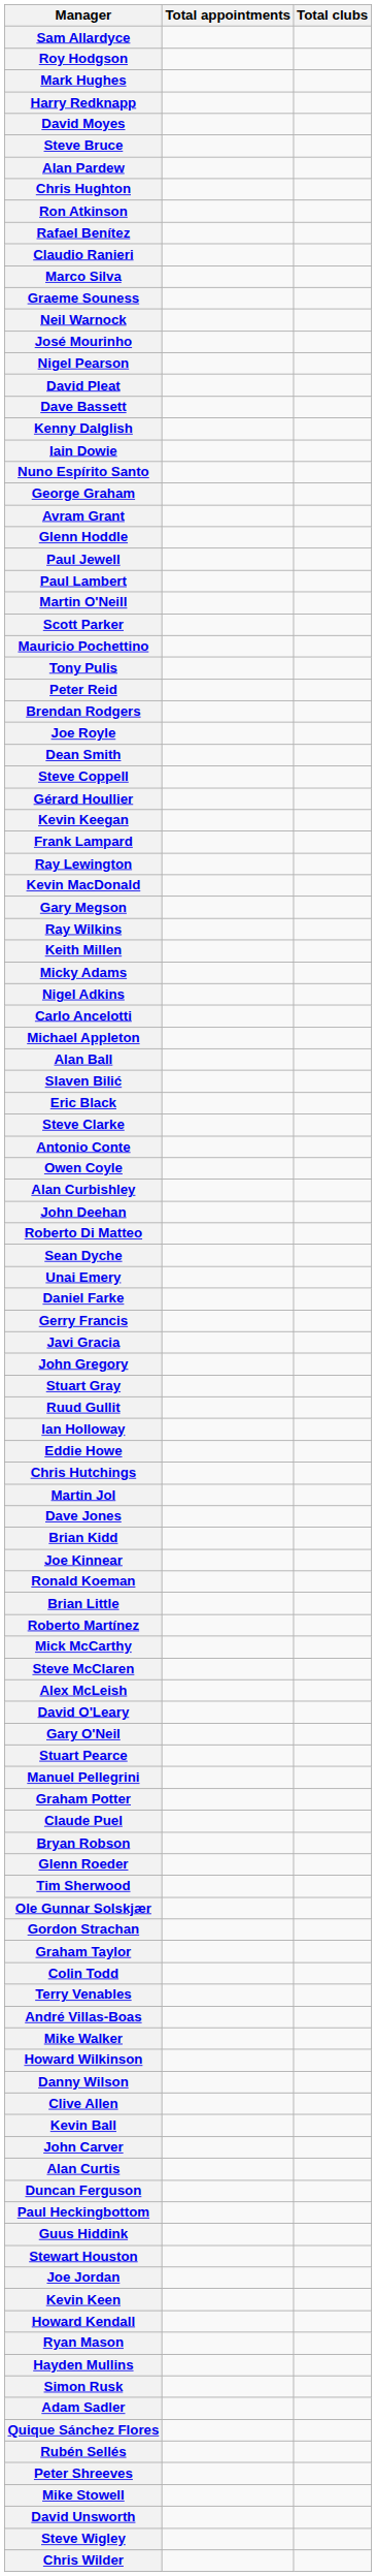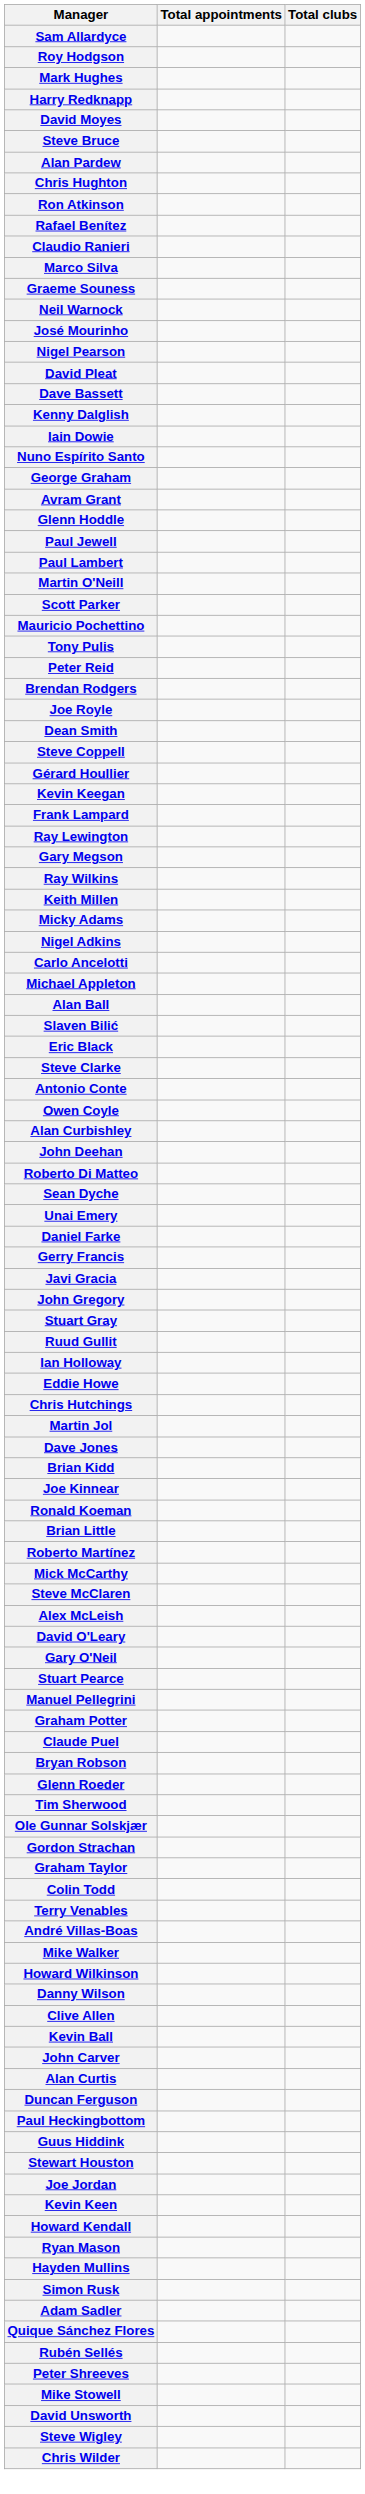- row: Kevin MacDonald
